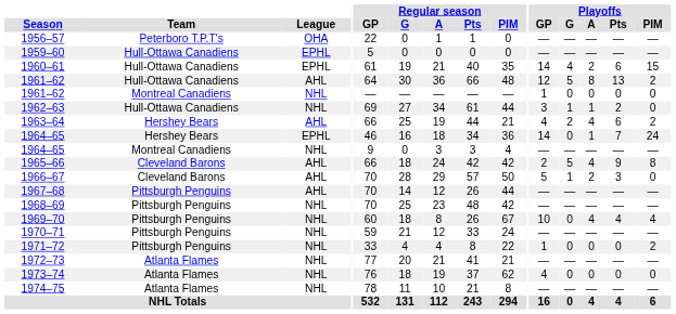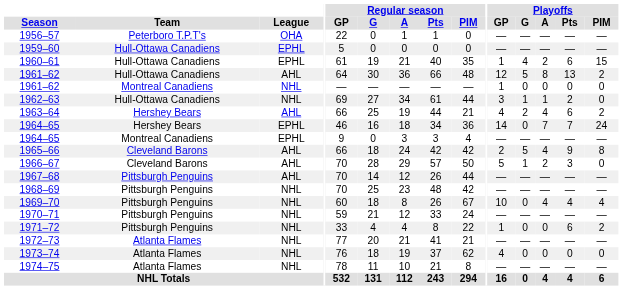1960–61 | Playoffs / GP: 14 -> 1
1964–65 / Hershey Bears | Playoffs / A: 1 -> 7
1964–65 / Montreal Canadiens | League: NHL -> EPHL
1971–72 | Playoffs / Pts: 0 -> 6
